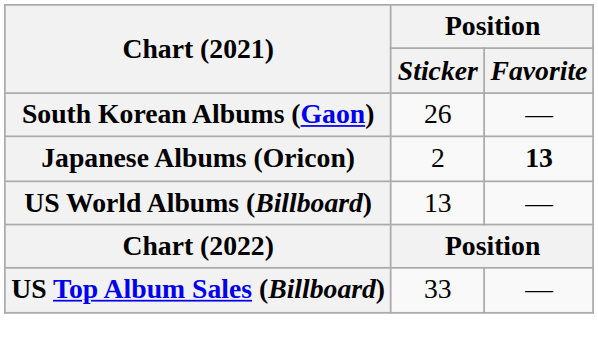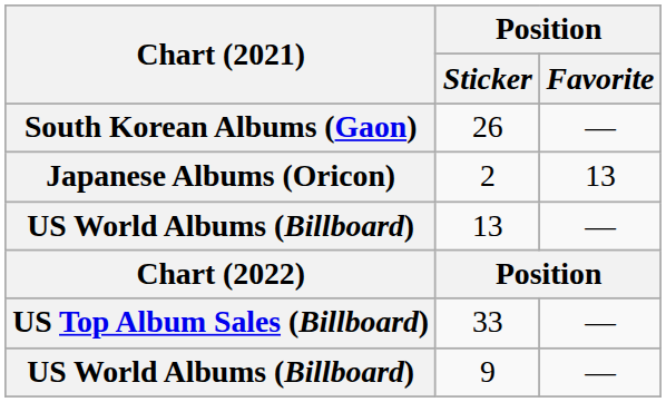2 | Position / Favorite: bold -> normal
+ row: US World Albums (Billboard) | 9 | —
